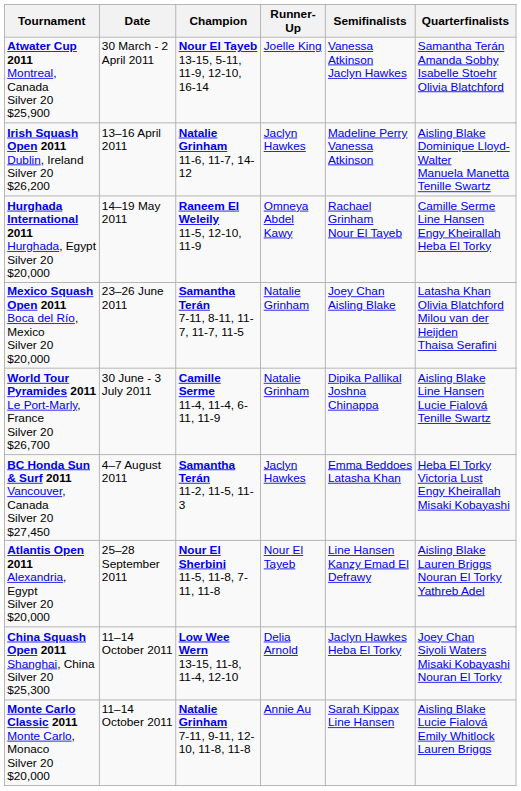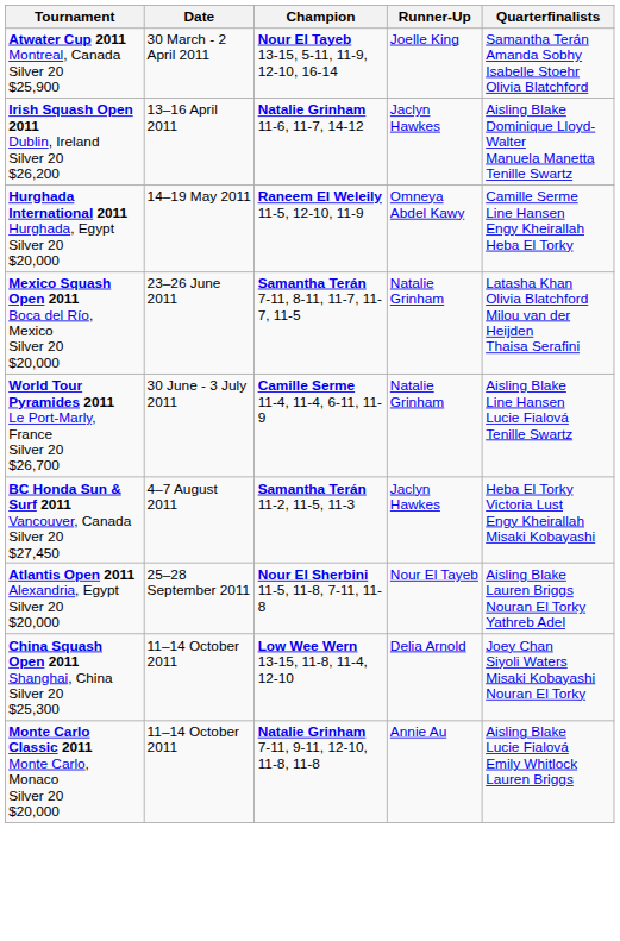- column: Semifinalists | Vanessa Atkinson Jaclyn Hawkes | Madeline Perry Vanessa Atkinson | Rachael Grinham Nour El Tayeb | Joey Chan Aisling Blake | Dipika Pallikal Joshna Chinappa | Emma Beddoes Latasha Khan | Line Hansen Kanzy Emad El Defrawy | Jaclyn Hawkes Heba El Torky | Sarah Kippax Line Hansen
